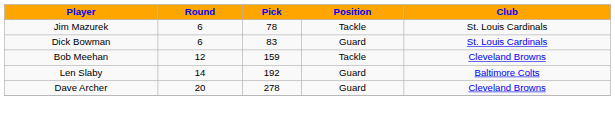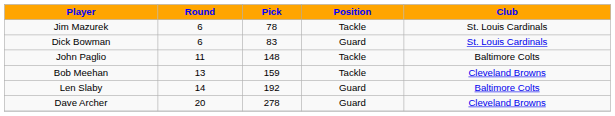+ row: John Paglio | 11 | 148 | Tackle | Baltimore Colts
Bob Meehan | Round: 12 -> 13
